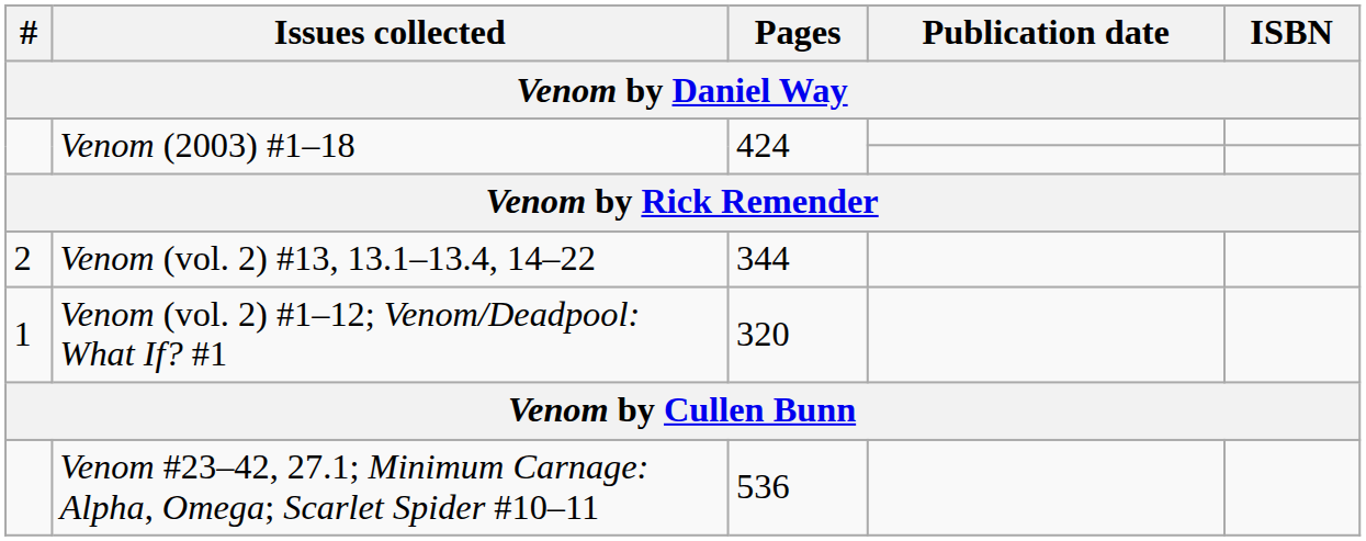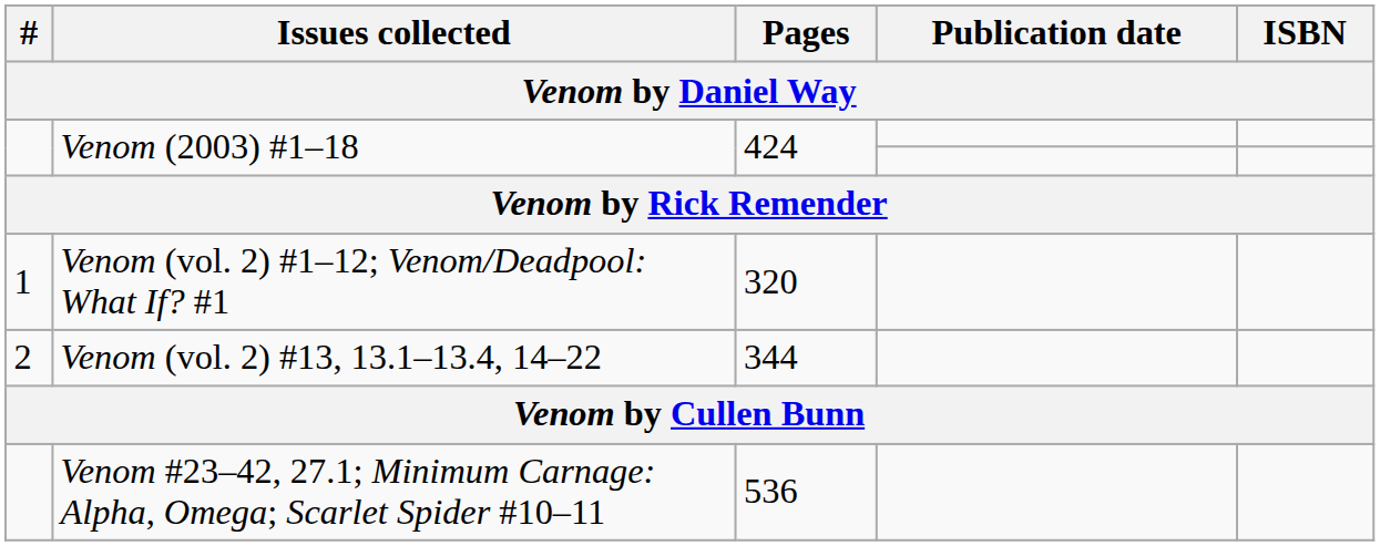rows swapped: Venom (vol. 2) #1–12; Venom/Deadpool: What If? #1 <-> Venom (vol. 2) #13, 13.1–13.4, 14–22
